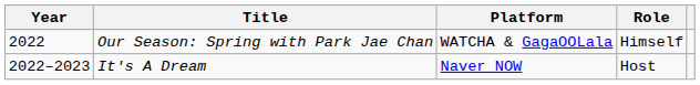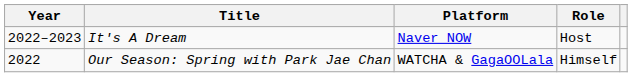rows swapped: Our Season: Spring with Park Jae Chan <-> It's A Dream
